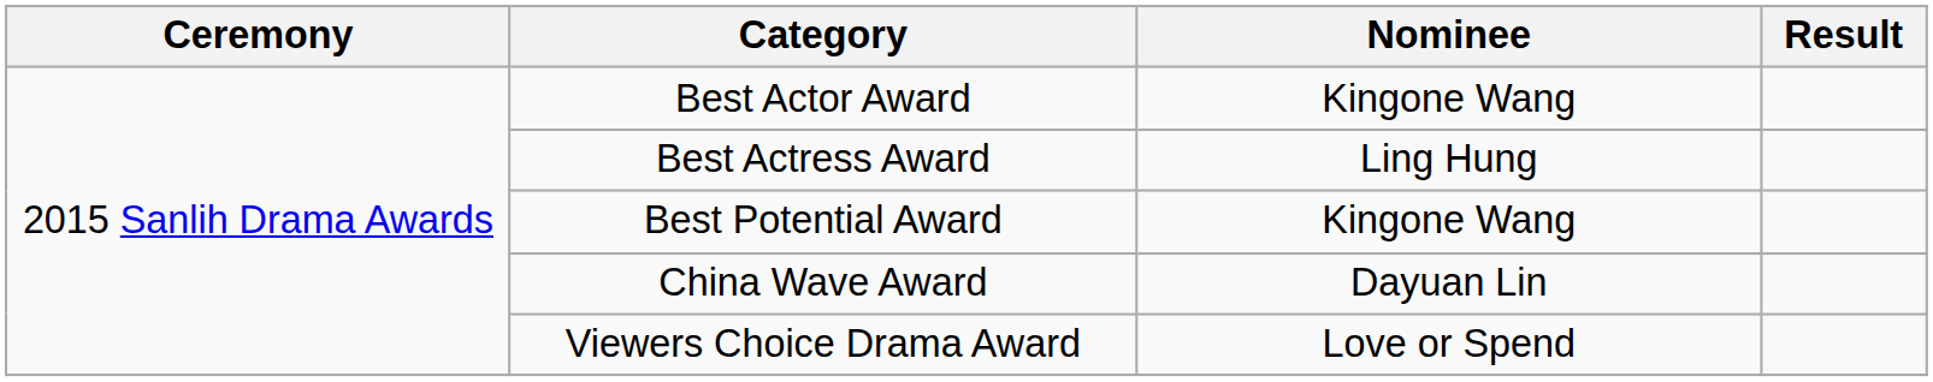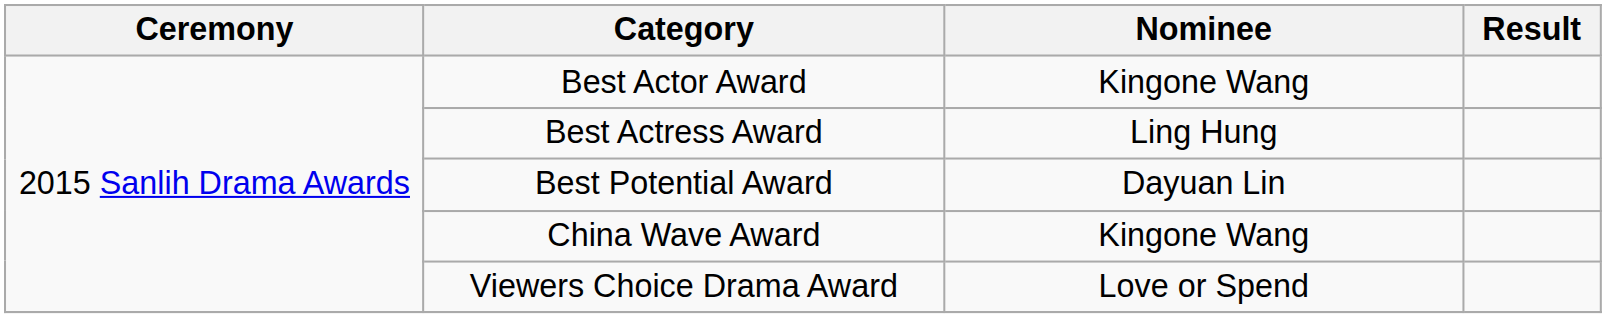Best Potential Award | Nominee: Kingone Wang -> Dayuan Lin
China Wave Award | Nominee: Dayuan Lin -> Kingone Wang
